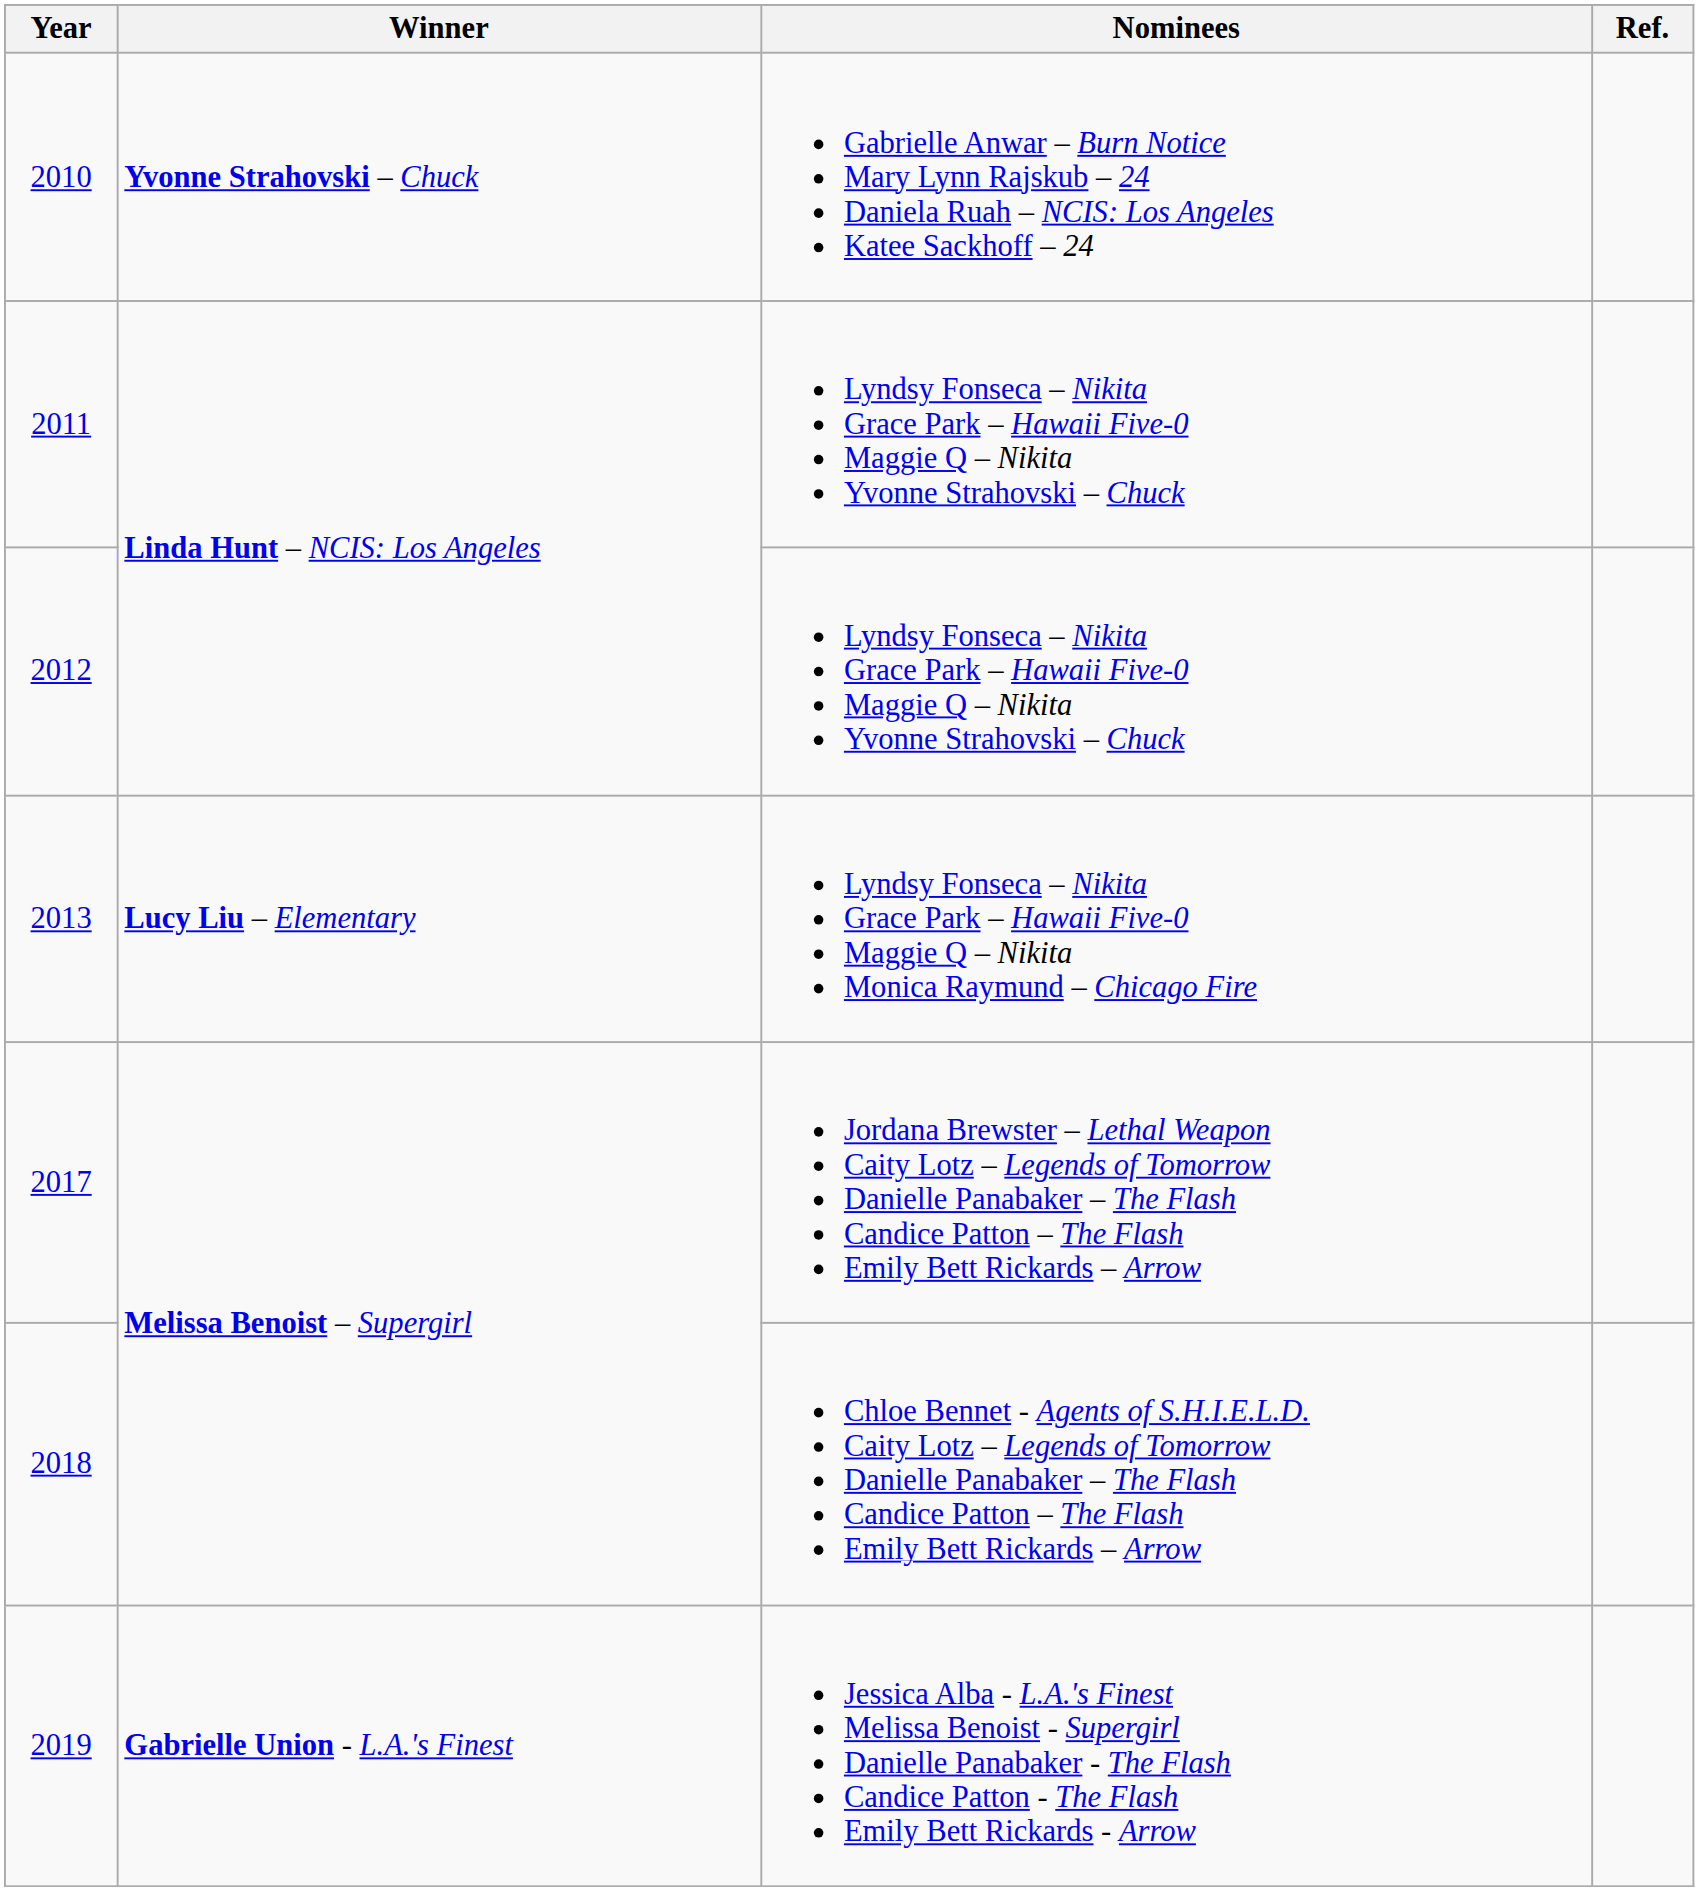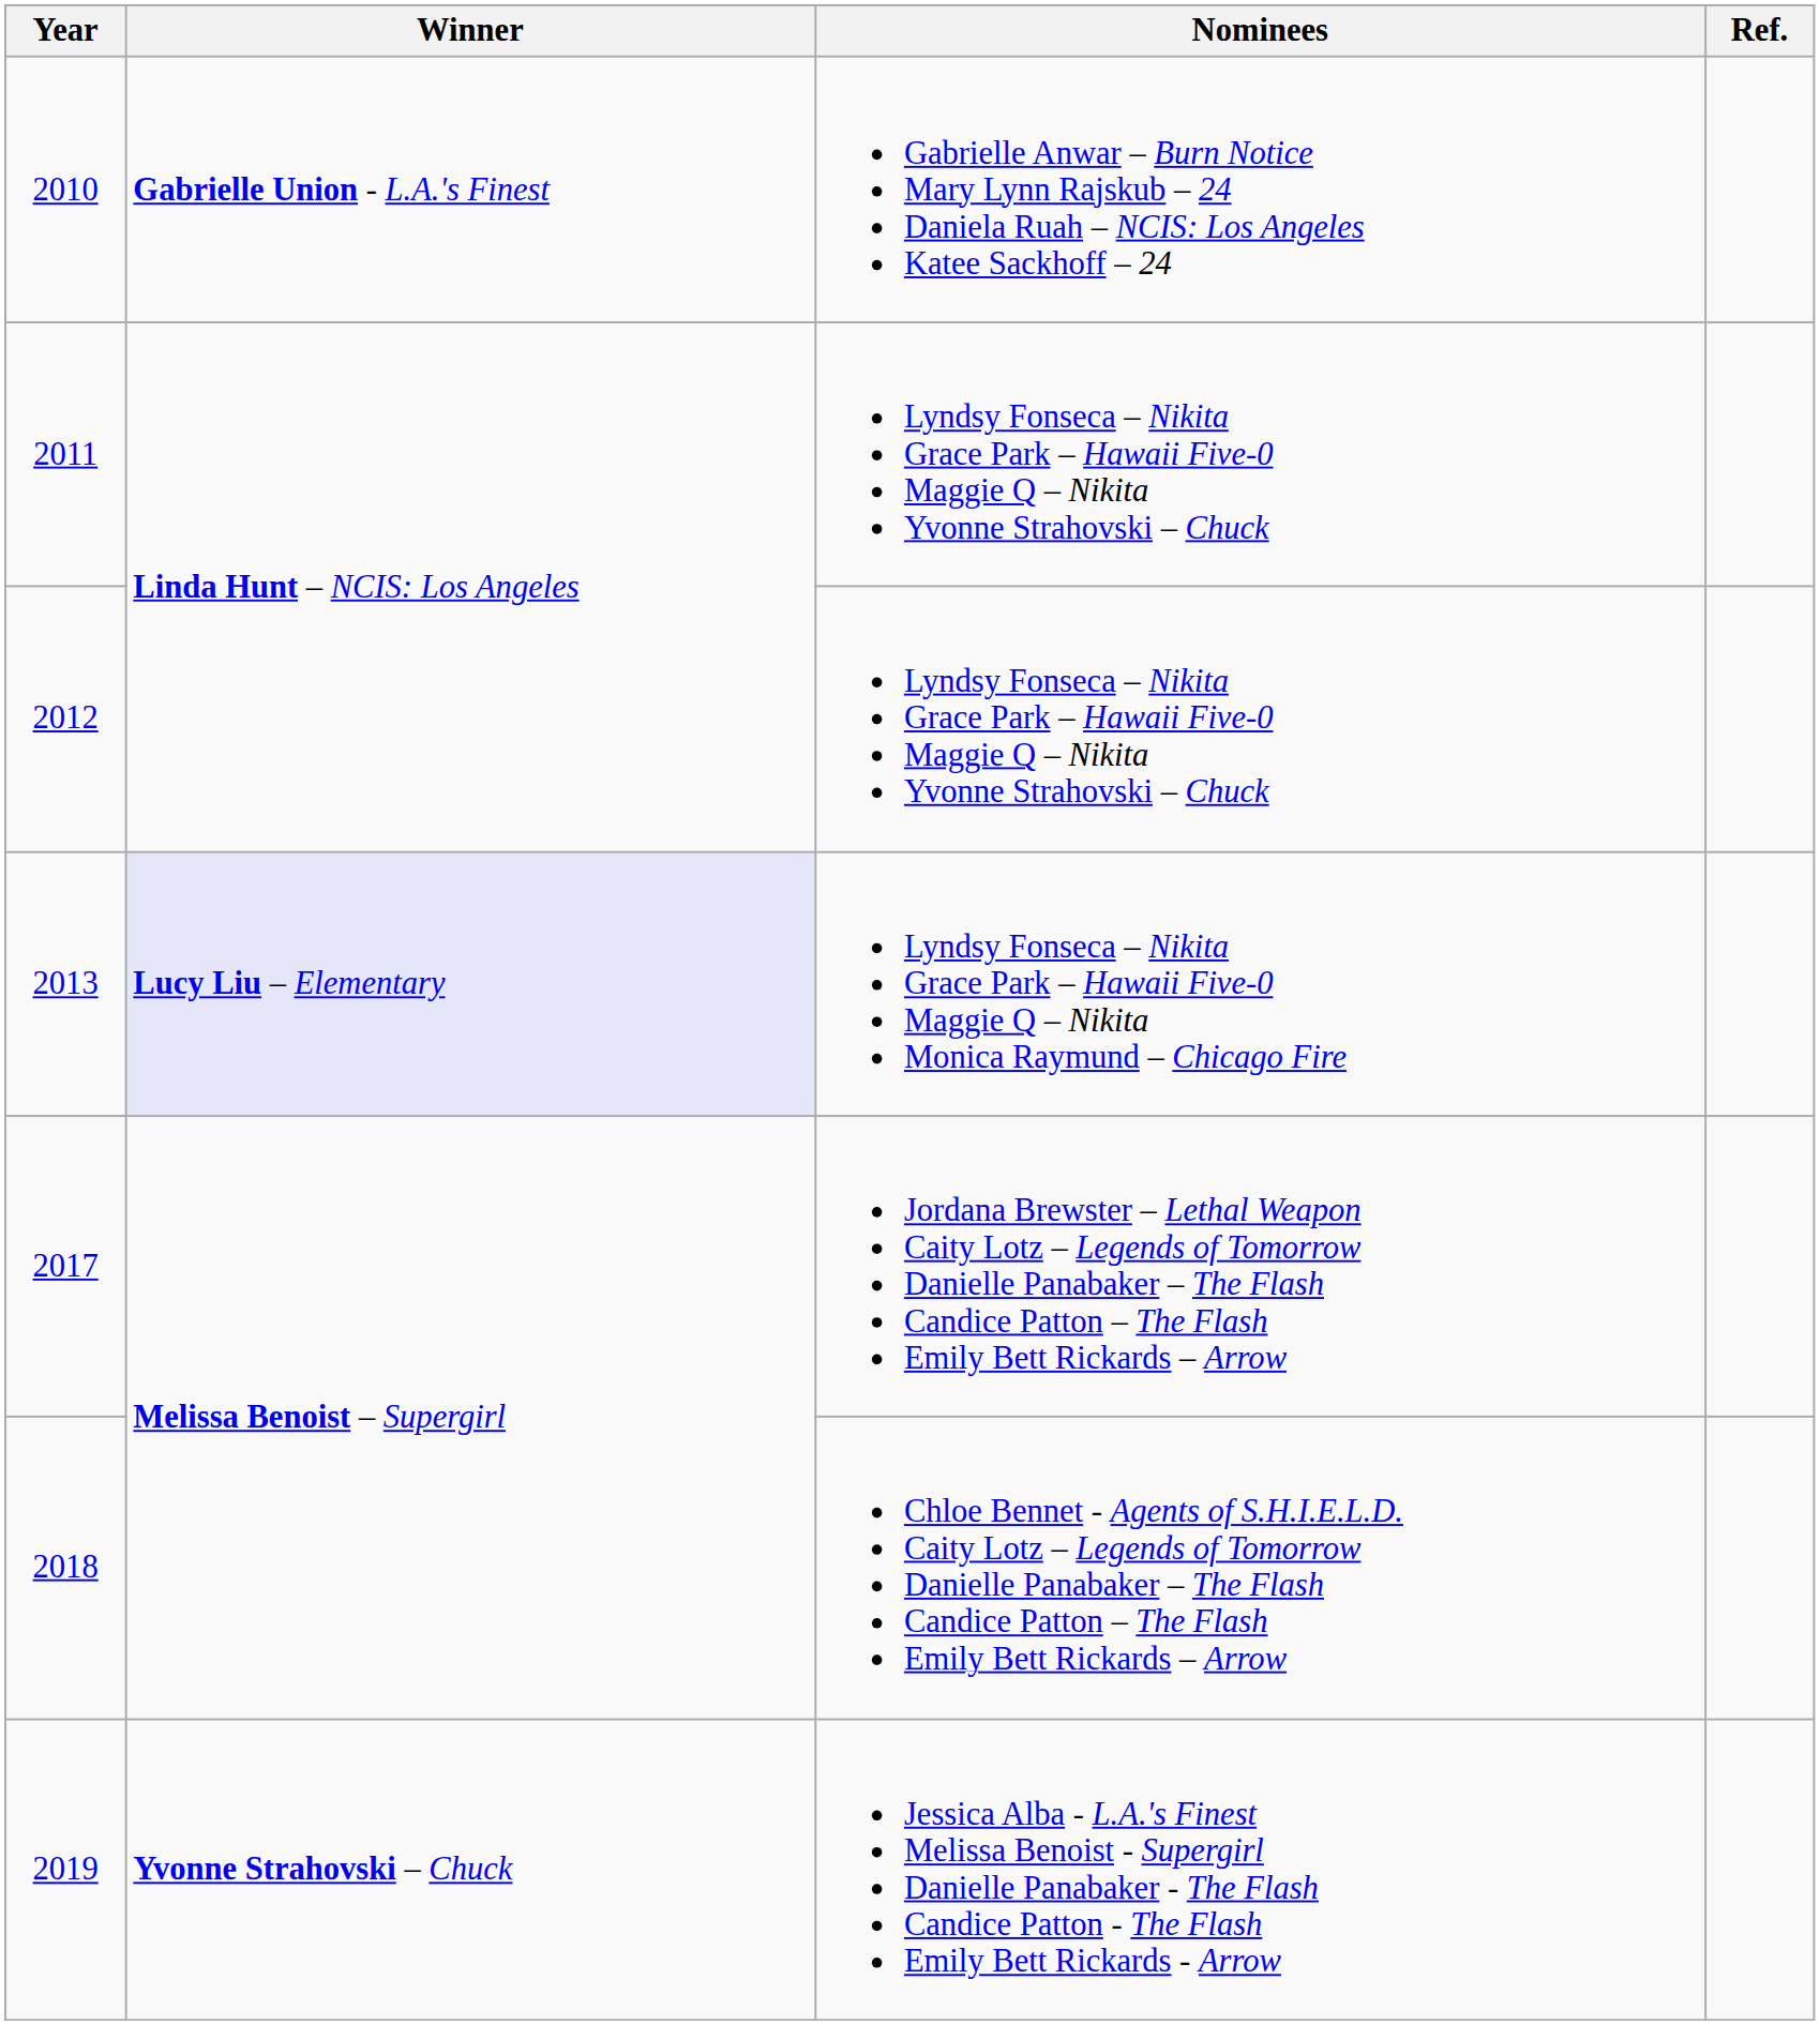2010 | Winner: Yvonne Strahovski – Chuck -> Gabrielle Union - L.A.'s Finest
2013 | Winner: no background -> lavender background
2019 | Winner: Gabrielle Union - L.A.'s Finest -> Yvonne Strahovski – Chuck
